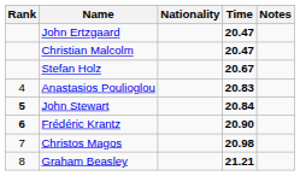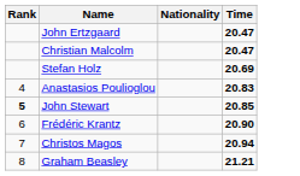- column: Notes
Stefan Holz | Time: 20.67 -> 20.69
John Stewart | Time: 20.84 -> 20.85
Frédéric Krantz | Rank: bold -> normal
Christos Magos | Time: 20.98 -> 20.94
